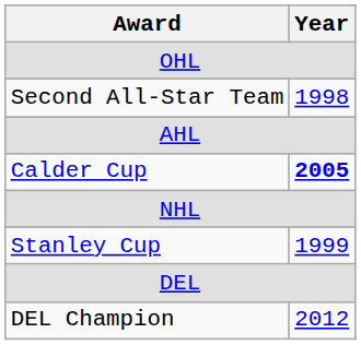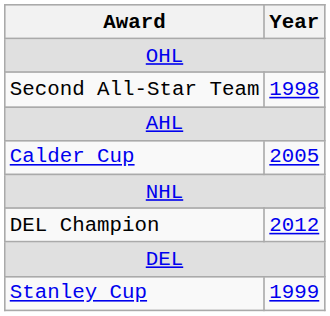Calder Cup | Year: bold -> normal
rows swapped: Stanley Cup <-> DEL Champion
